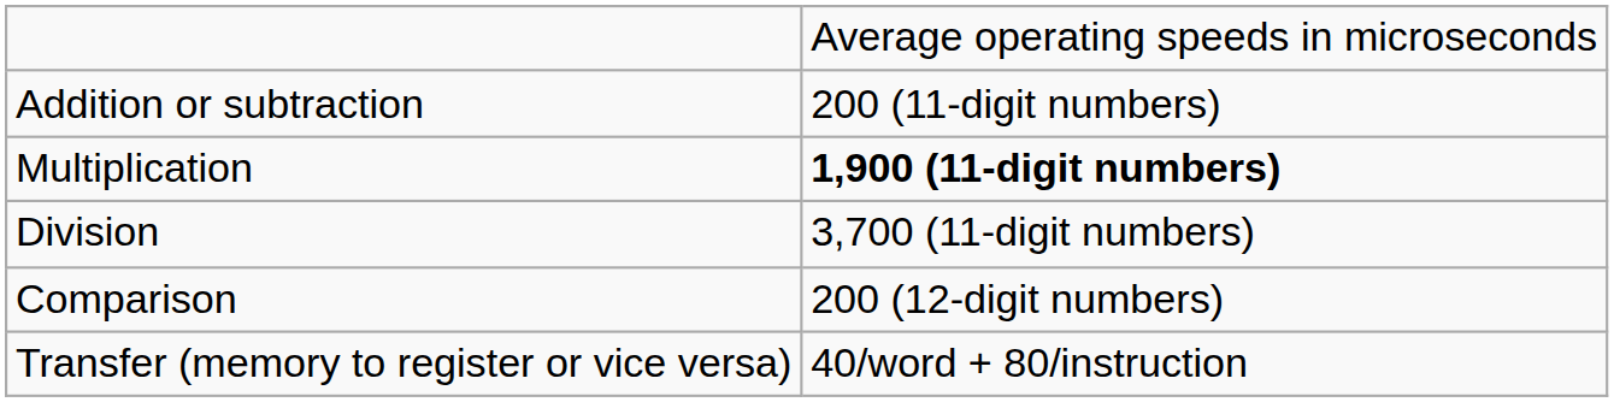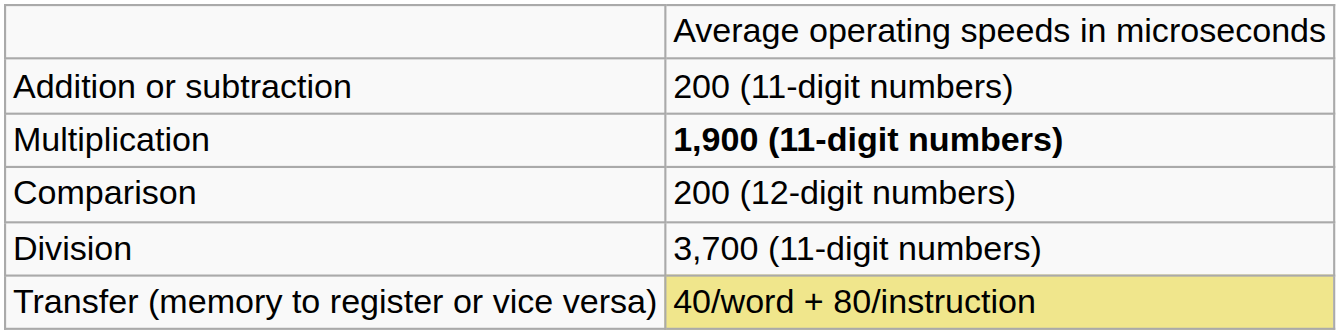rows swapped: Division <-> Comparison
Transfer (memory to register or vice versa) | column 2: no background -> khaki background
